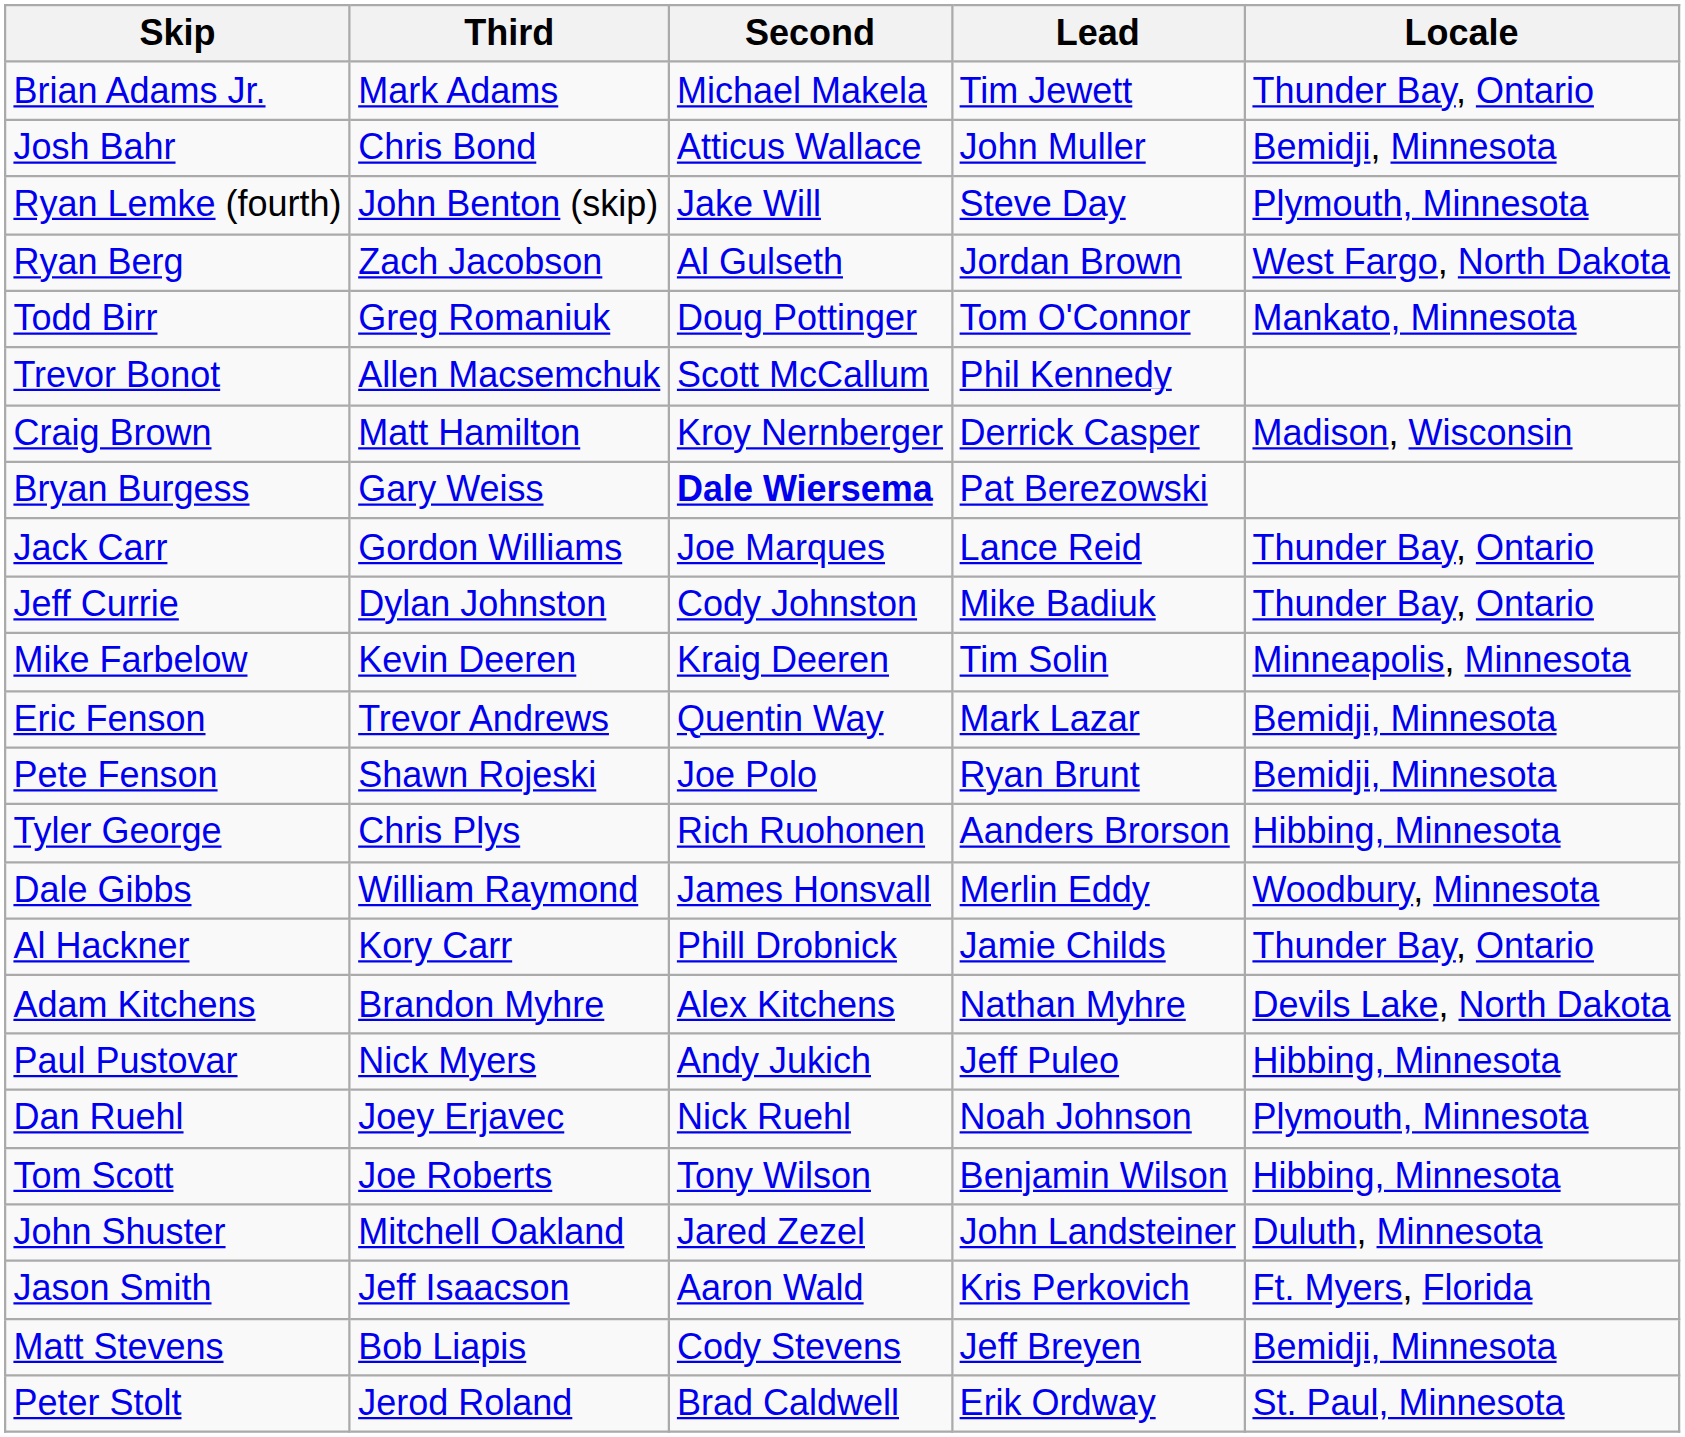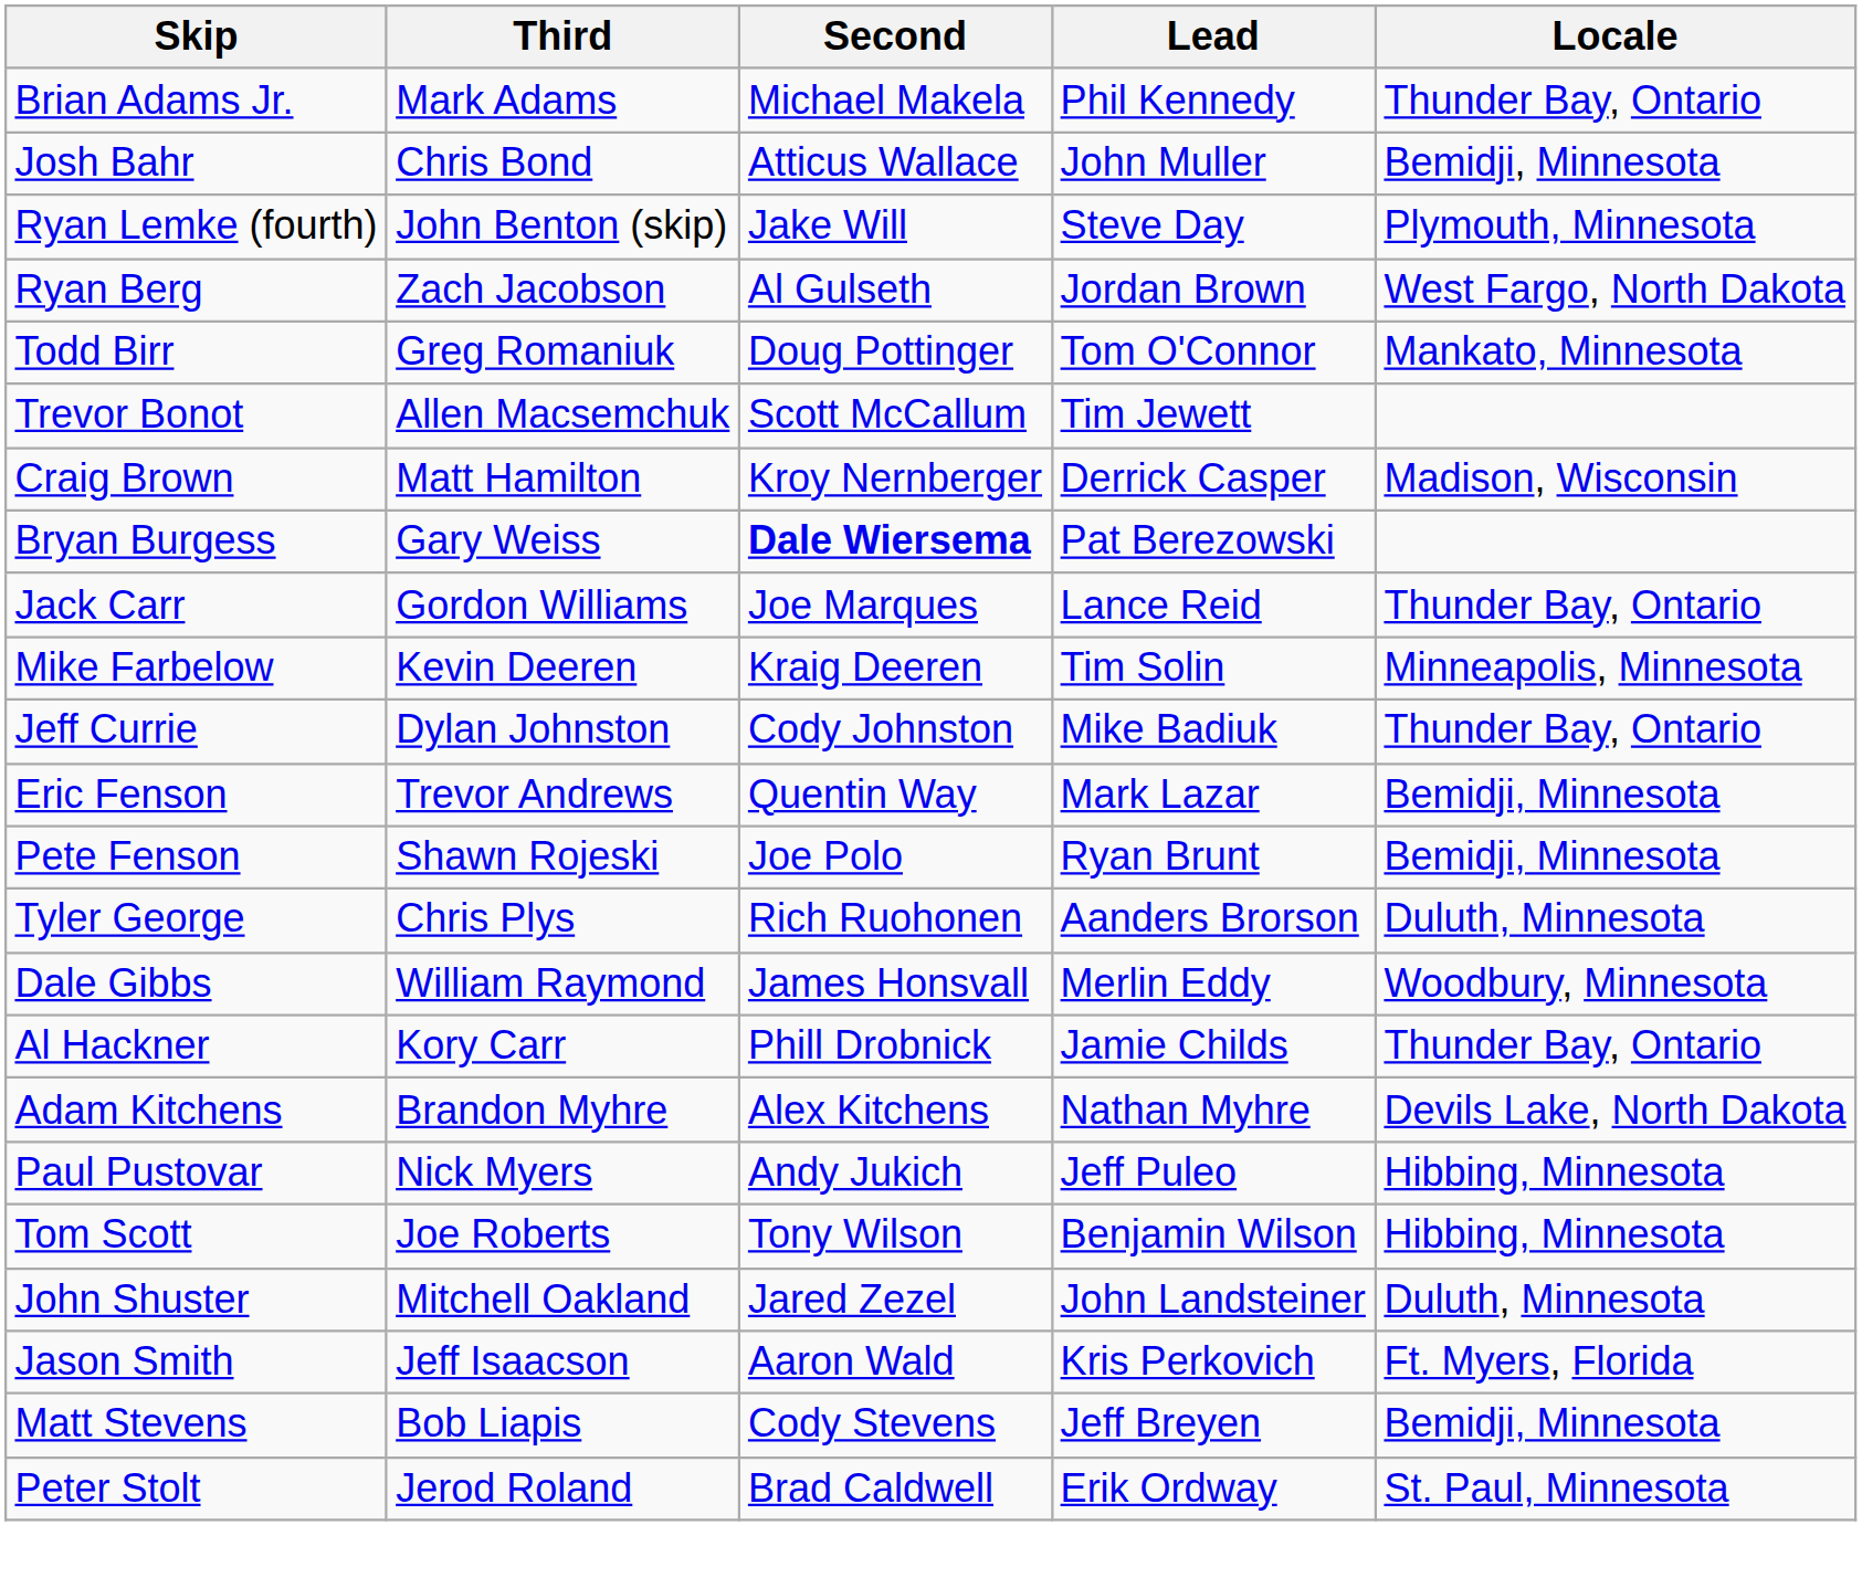Brian Adams Jr. | Lead: Tim Jewett -> Phil Kennedy
Trevor Bonot | Lead: Phil Kennedy -> Tim Jewett
rows swapped: Jeff Currie <-> Mike Farbelow
Tyler George | Locale: Hibbing, Minnesota -> Duluth, Minnesota
- row: Dan Ruehl | Joey Erjavec | Nick Ruehl | Noah Johnson | Plymouth, Minnesota
